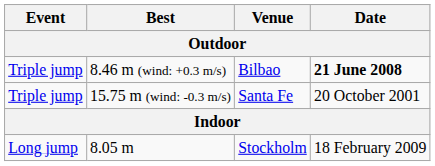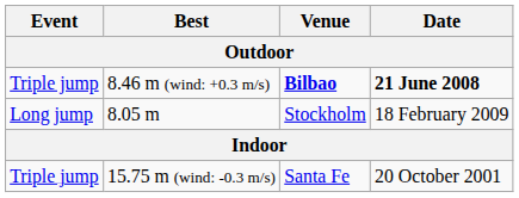8.46 m (wind: +0.3 m/s) | Venue: normal -> bold
rows swapped: 15.75 m (wind: -0.3 m/s) <-> 8.05 m
